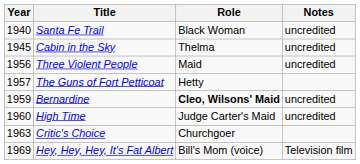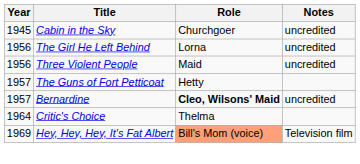- row: 1940 | Santa Fe Trail | Black Woman | uncredited
Cabin in the Sky | Role: Thelma -> Churchgoer
+ row: 1956 | The Girl He Left Behind | Lorna | uncredited
Bernardine | Year: 1959 -> 1957
- row: 1960 | High Time | Judge Carter's Maid | uncredited
Critic's Choice | Year: 1963 -> 1964
Critic's Choice | Role: Churchgoer -> Thelma
Hey, Hey, Hey, It's Fat Albert | Role: no background -> lightsalmon background
